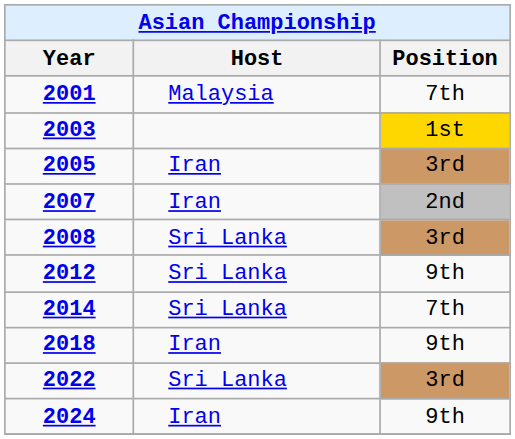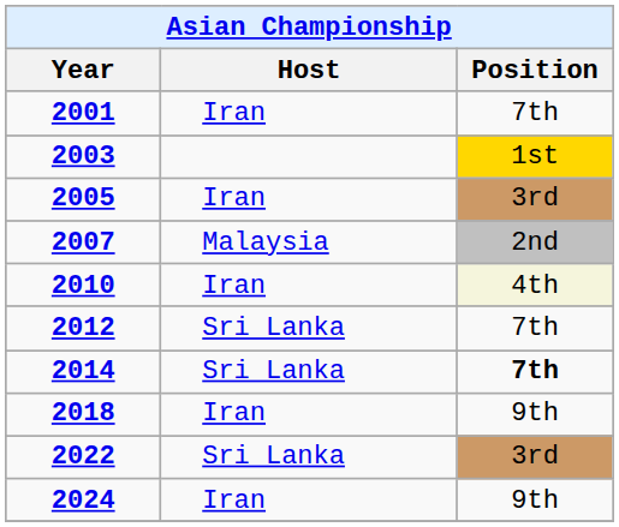2001 | Host: Malaysia -> Iran
2007 | Host: Iran -> Malaysia
- row: 2008 | Sri Lanka | 3rd
+ row: 2010 | Iran | 4th
2012 | Position: 9th -> 7th
2014 | Position: normal -> bold
